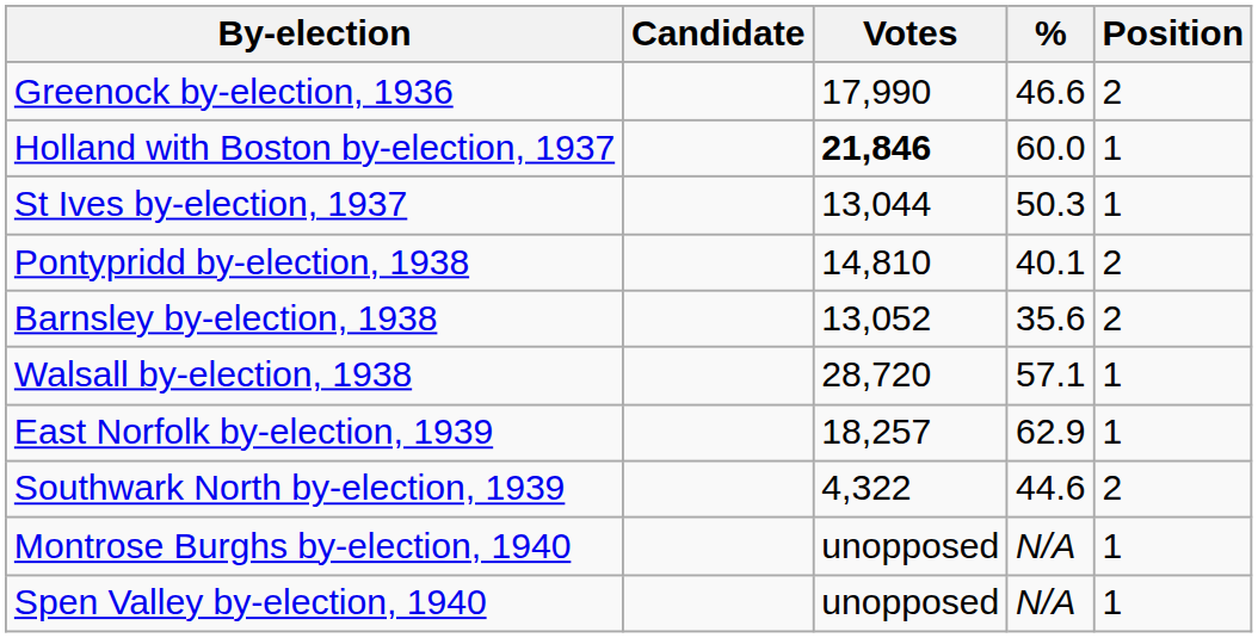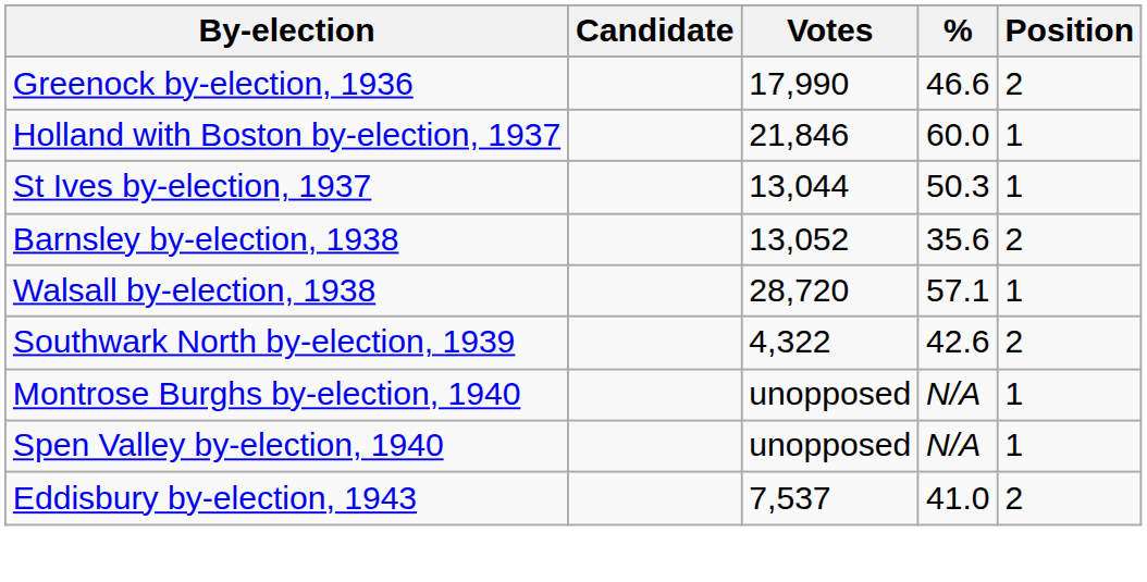Holland with Boston by-election, 1937 | Votes: bold -> normal
- row: Pontypridd by-election, 1938 | 14,810 | 40.1 | 2
- row: East Norfolk by-election, 1939 | 18,257 | 62.9 | 1
Southwark North by-election, 1939 | %: 44.6 -> 42.6
+ row: Eddisbury by-election, 1943 | 7,537 | 41.0 | 2
